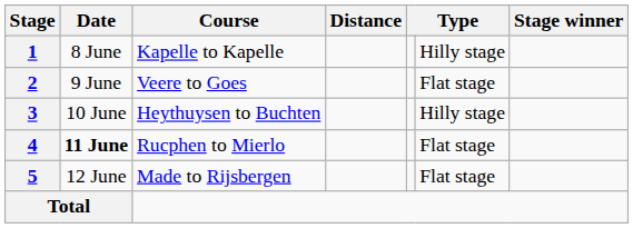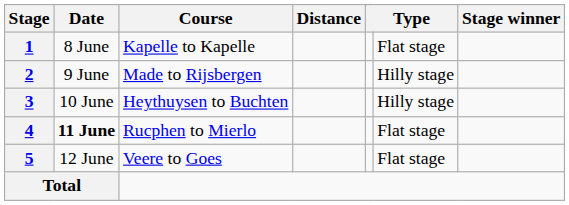1 | column 6: Hilly stage -> Flat stage
2 | Course: Veere to Goes -> Made to Rijsbergen
2 | column 6: Flat stage -> Hilly stage
5 | Course: Made to Rijsbergen -> Veere to Goes
